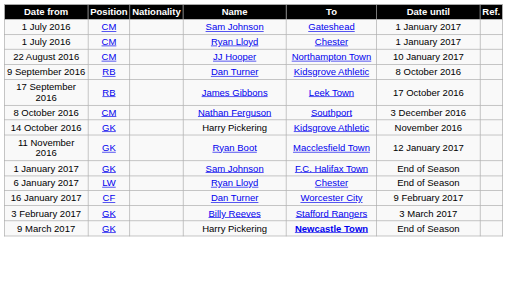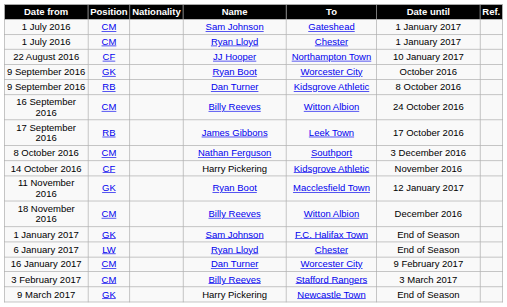22 August 2016 | Position: CM -> CF
+ row: 9 September 2016 | GK | Ryan Boot | Worcester City | October 2016
+ row: 16 September 2016 | CM | Billy Reeves | Witton Albion | 24 October 2016
14 October 2016 | Position: GK -> CF
+ row: 18 November 2016 | CM | Billy Reeves | Witton Albion | December 2016
16 January 2017 | Position: CF -> CM
3 February 2017 | Position: GK -> CM
9 March 2017 | To: bold -> normal
